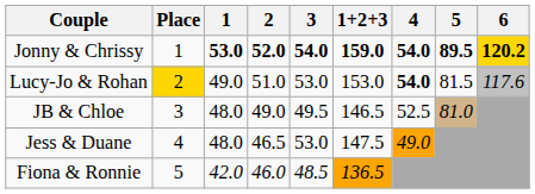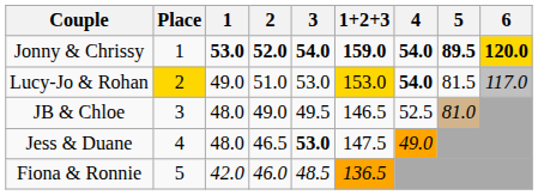Jonny & Chrissy | 6: 120.2 -> 120.0
Lucy-Jo & Rohan | 1+2+3: no background -> gold background
Lucy-Jo & Rohan | 6: 117.6 -> 117.0
Jess & Duane | 3: normal -> bold
